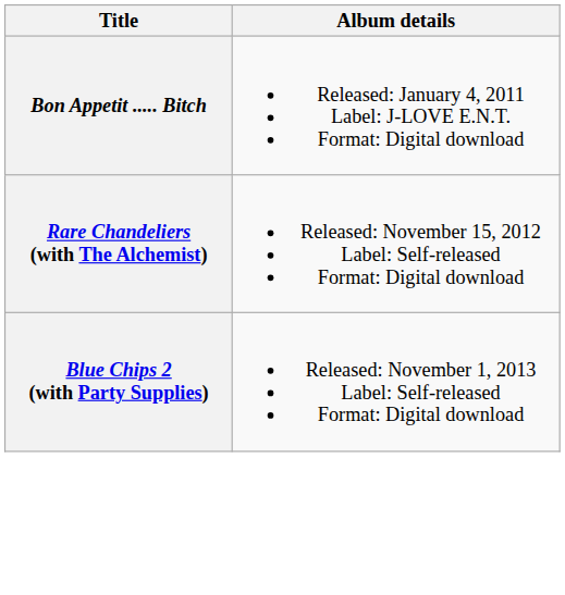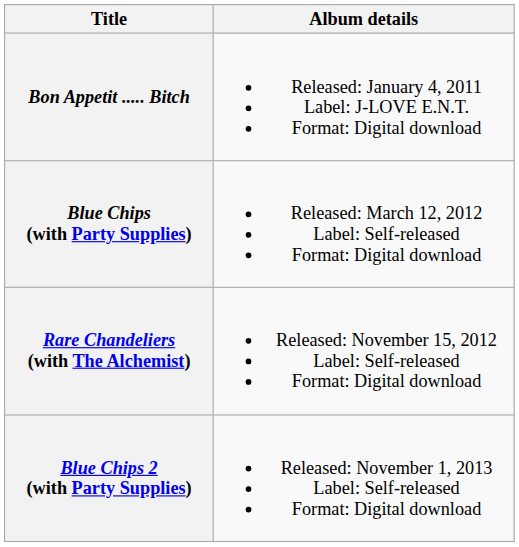+ row: Blue Chips (with Party Supplies) | Released: March 12, 2012 Label: Self-released Format: Digital download
